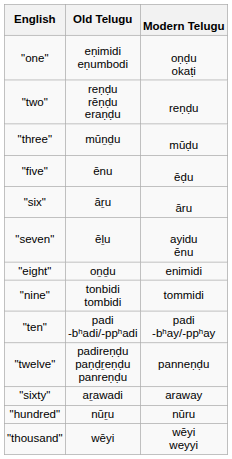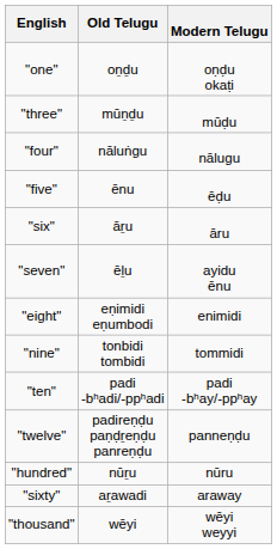"one" | Old Telugu: eṇimidi eṇumbodi -> oṉḏu
- row: "two" | reṇḍu rēṇḍu eraṇḍu | reṇḍu
+ row: "four" | nāluṅgu | nālugu
"eight" | Old Telugu: oṉḏu -> eṇimidi eṇumbodi
rows swapped: "sixty" <-> "hundred"
